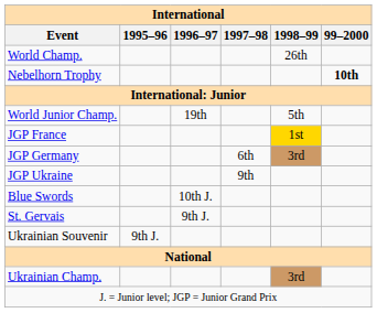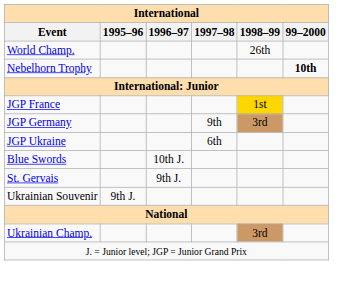- row: World Junior Champ. | 19th | 5th
JGP Germany | 1997–98: 6th -> 9th
JGP Ukraine | 1997–98: 9th -> 6th
